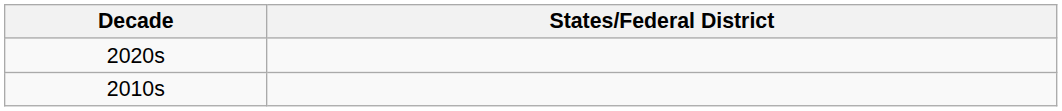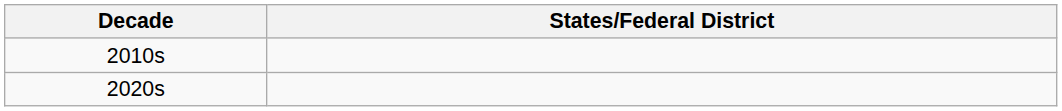rows swapped: 2010s <-> 2020s
